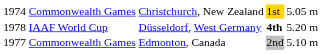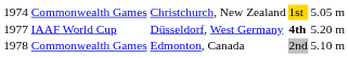IAAF World Cup | column 1: 1978 -> 1977
Commonwealth Games / Edmonton, Canada | column 1: 1977 -> 1978
